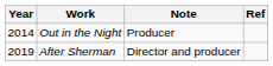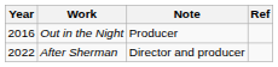Out in the Night | Year: 2014 -> 2016
After Sherman | Year: 2019 -> 2022
